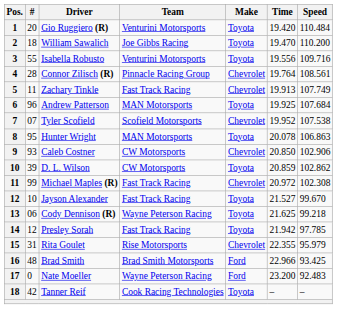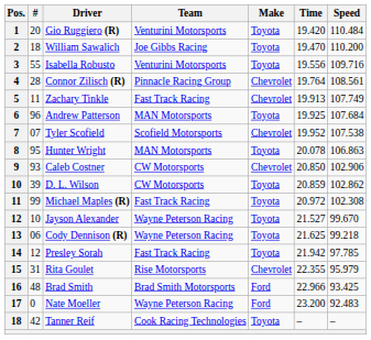Michael Maples (R) | Make: Chevrolet -> Toyota
Jayson Alexander | Team: Fast Track Racing -> Wayne Peterson Racing
